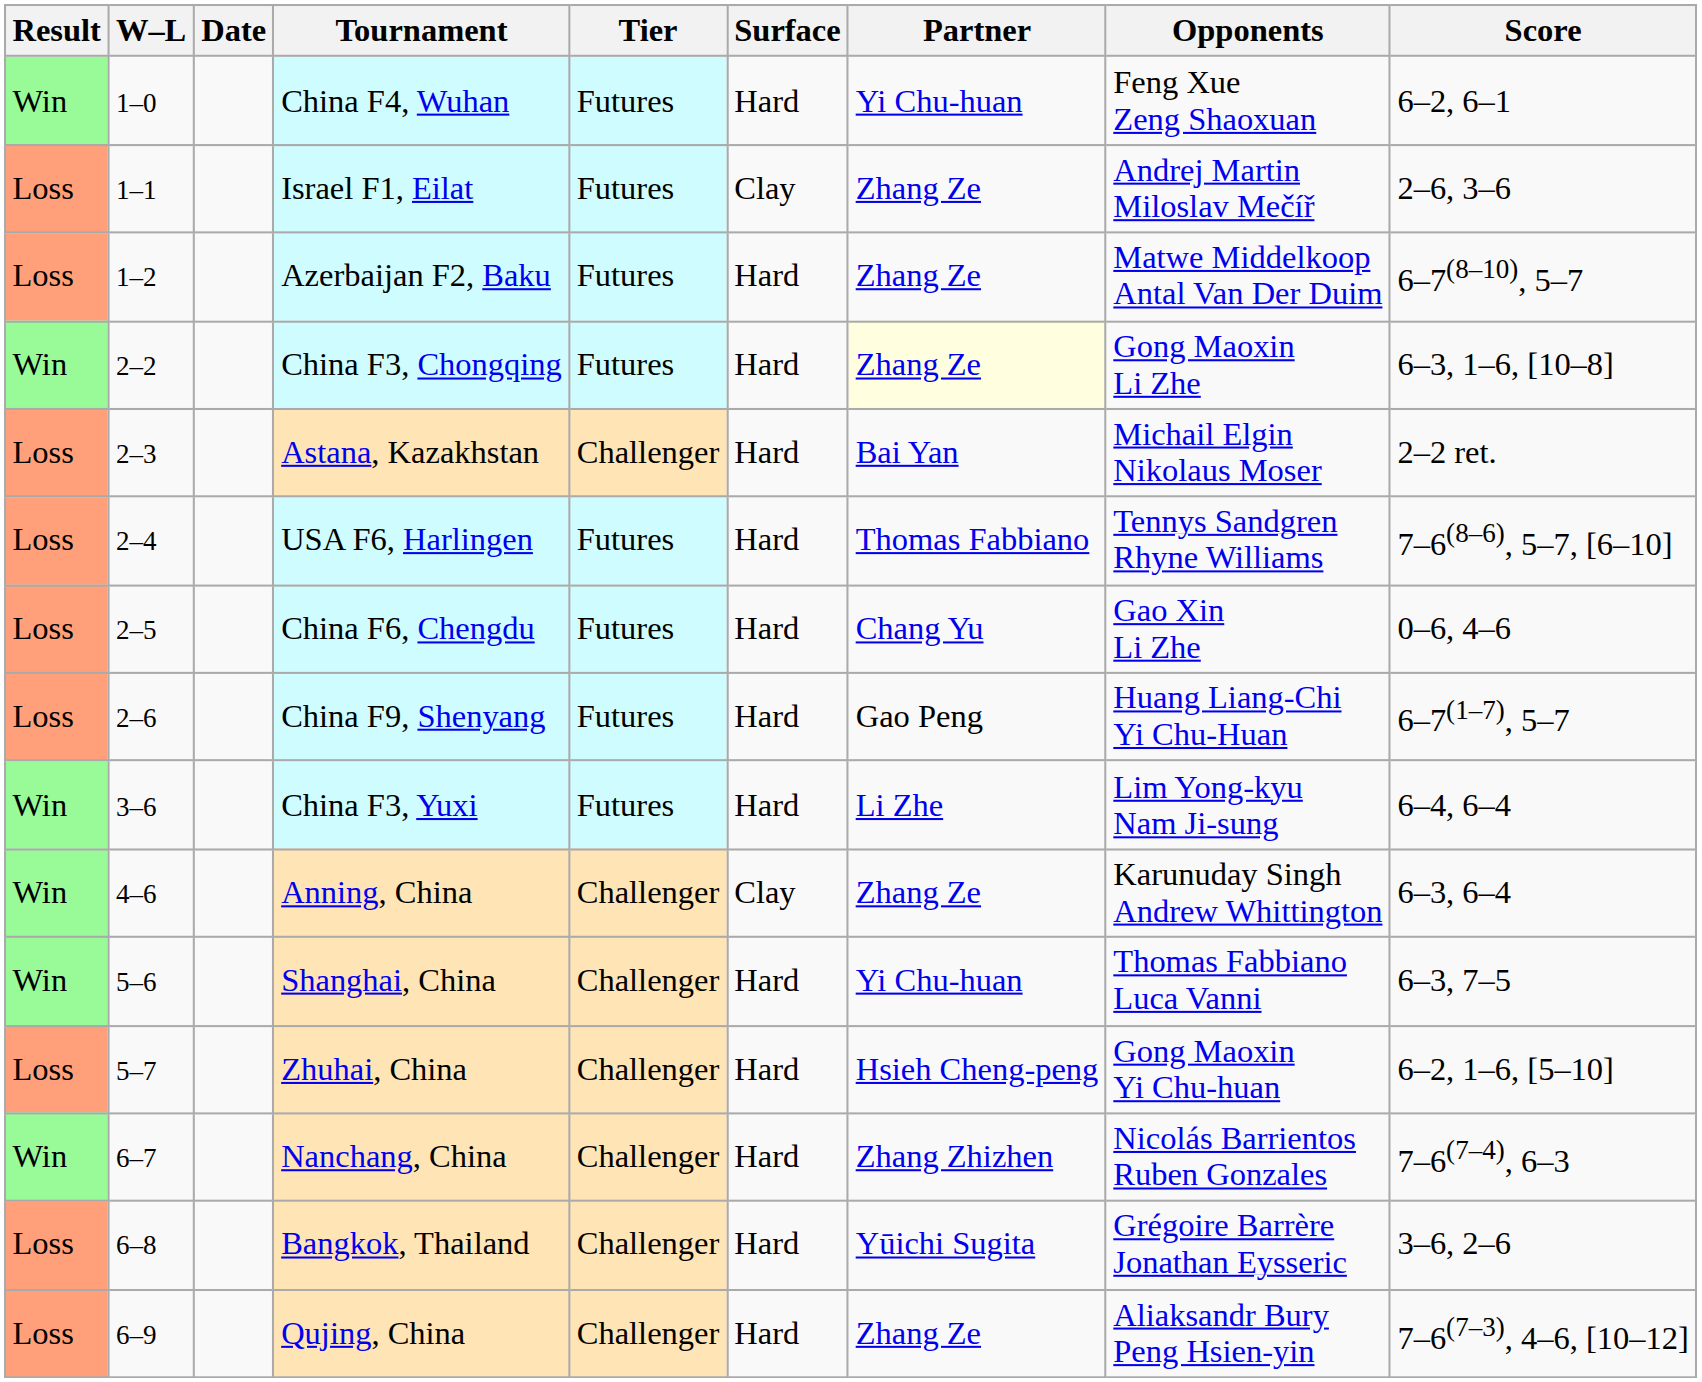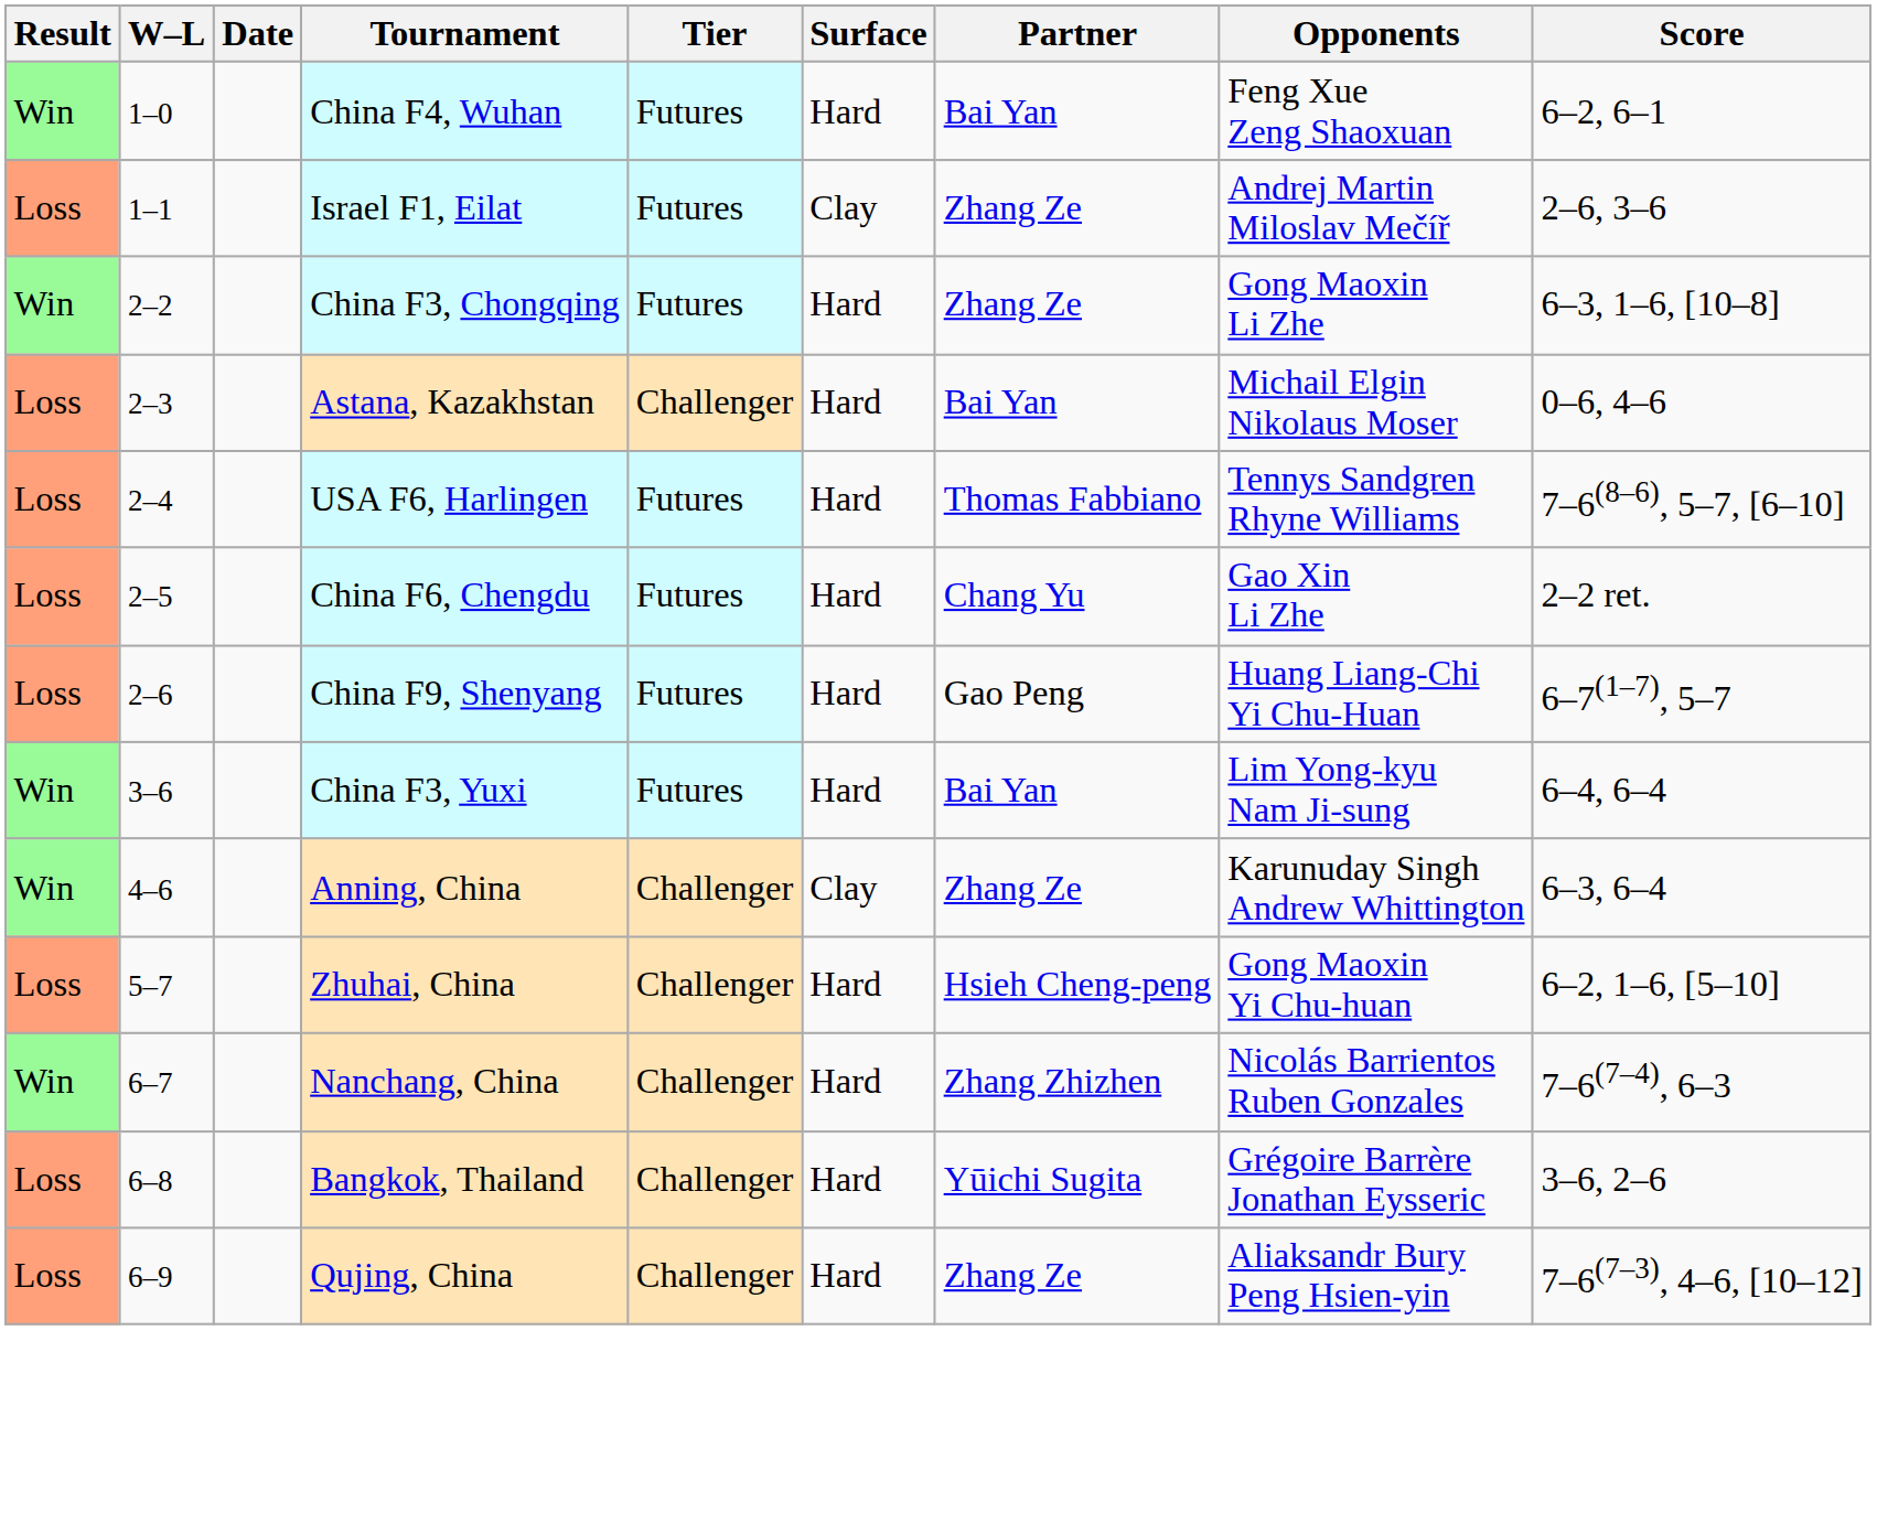China F4, Wuhan | Partner: Yi Chu-huan -> Bai Yan
- row: Loss | 1–2 | Azerbaijan F2, Baku | Futures | Hard | Zhang Ze | Matwe Middelkoop Antal Van Der Duim | 6–7(8–10), 5–7
China F3, Chongqing | Partner: lightyellow background -> no background
Astana, Kazakhstan | Score: 2–2 ret. -> 0–6, 4–6
China F6, Chengdu | Score: 0–6, 4–6 -> 2–2 ret.
China F3, Yuxi | Partner: Li Zhe -> Bai Yan
- row: Win | 5–6 | Shanghai, China | Challenger | Hard | Yi Chu-huan | Thomas Fabbiano Luca Vanni | 6–3, 7–5
